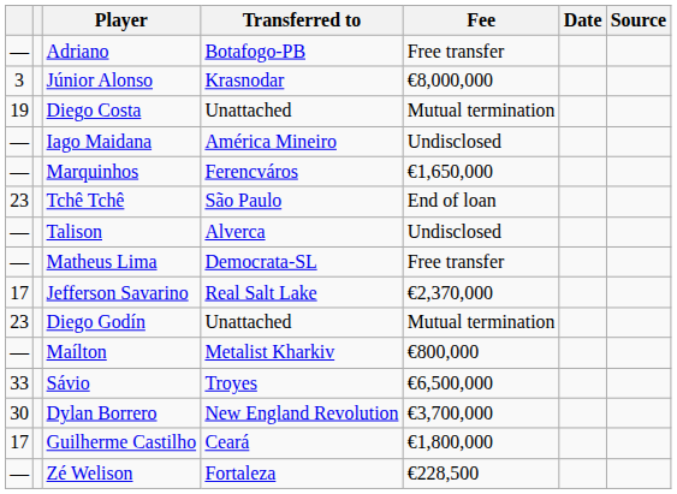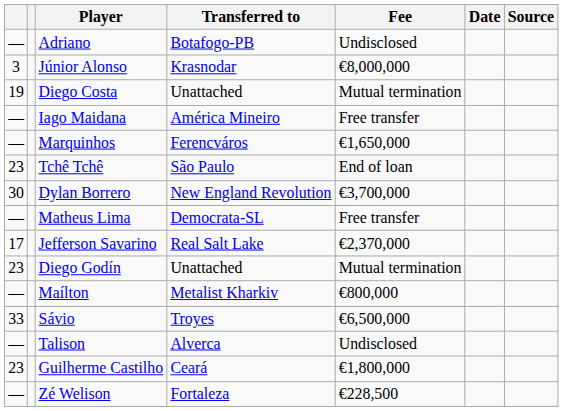Adriano | Fee: Free transfer -> Undisclosed
Iago Maidana | Fee: Undisclosed -> Free transfer
rows swapped: Dylan Borrero <-> Talison
Guilherme Castilho | column 1: 17 -> 23
